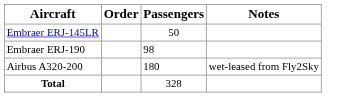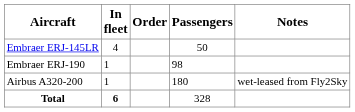+ column: In fleet | 4 | 1 | 1 | 6
